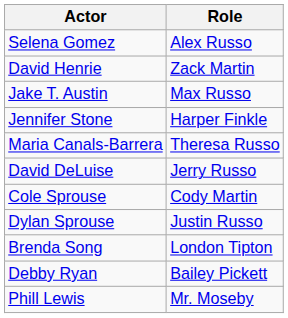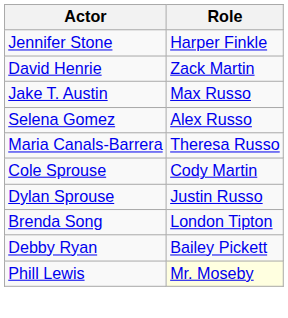rows swapped: Selena Gomez <-> Jennifer Stone
- row: David DeLuise | Jerry Russo
Phill Lewis | Role: no background -> lightyellow background
